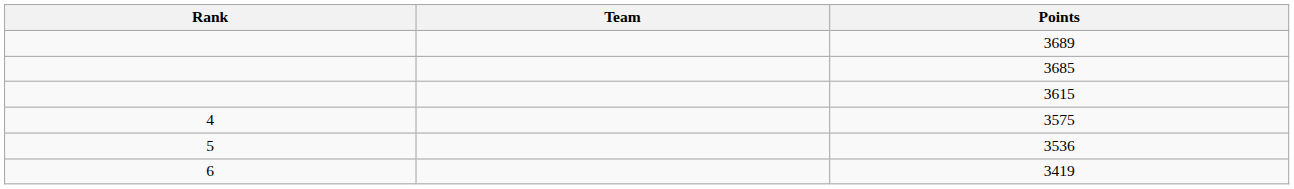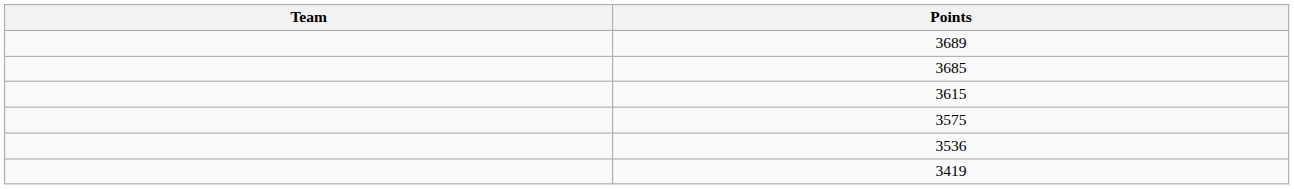- column: Rank | 4 | 5 | 6
